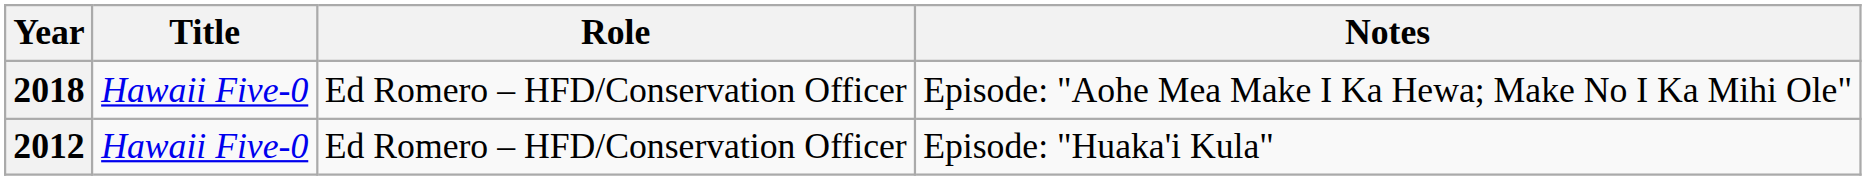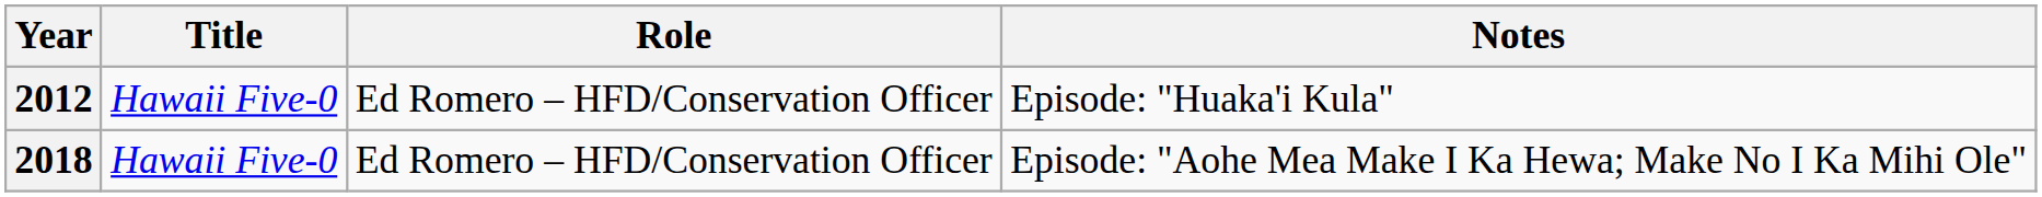rows swapped: 2012 <-> 2018
